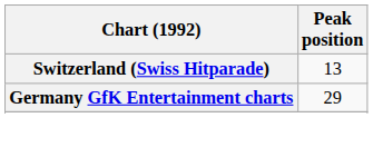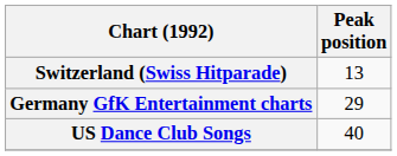+ row: US Dance Club Songs | 40
